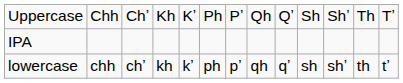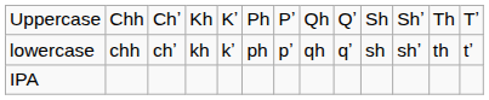rows swapped: lowercase <-> IPA
